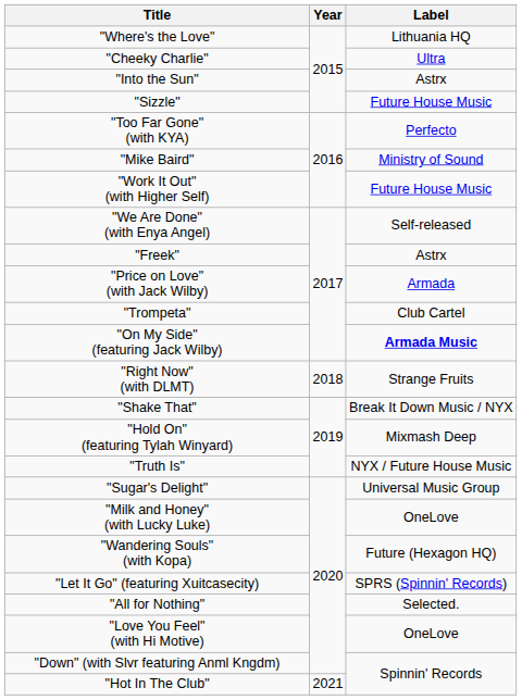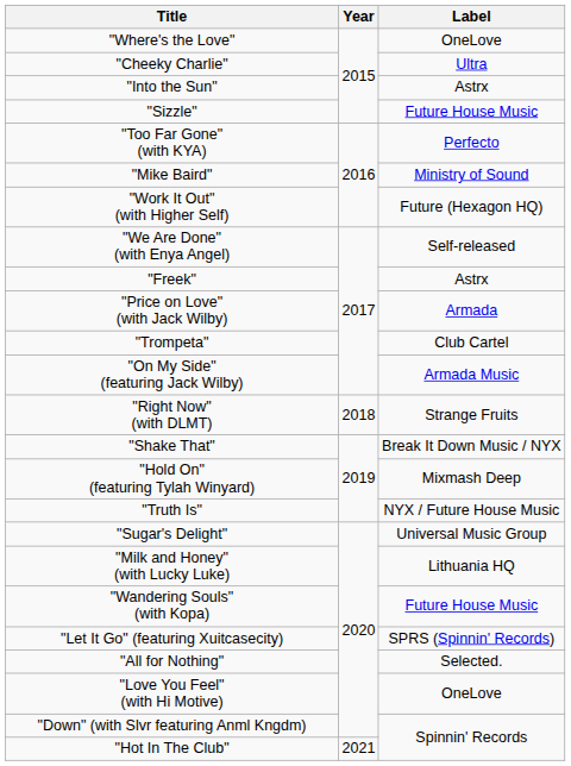"Where's the Love" | Label: Lithuania HQ -> OneLove
"Work It Out" (with Higher Self) | Label: Future House Music -> Future (Hexagon HQ)
"On My Side" (featuring Jack Wilby) | Label: bold -> normal
"Milk and Honey" (with Lucky Luke) | Label: OneLove -> Lithuania HQ
"Wandering Souls" (with Kopa) | Label: Future (Hexagon HQ) -> Future House Music
